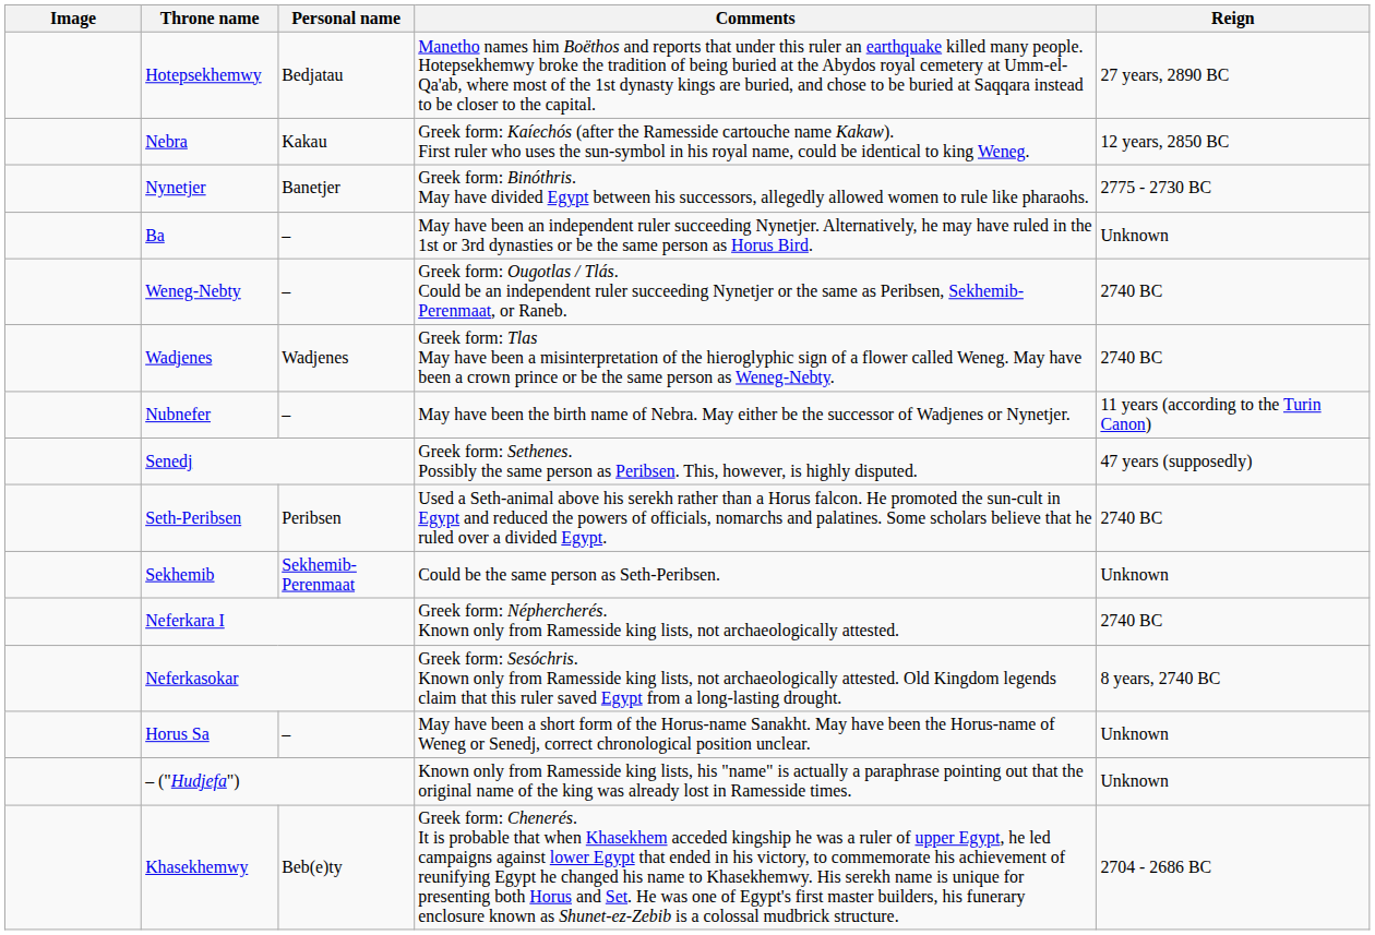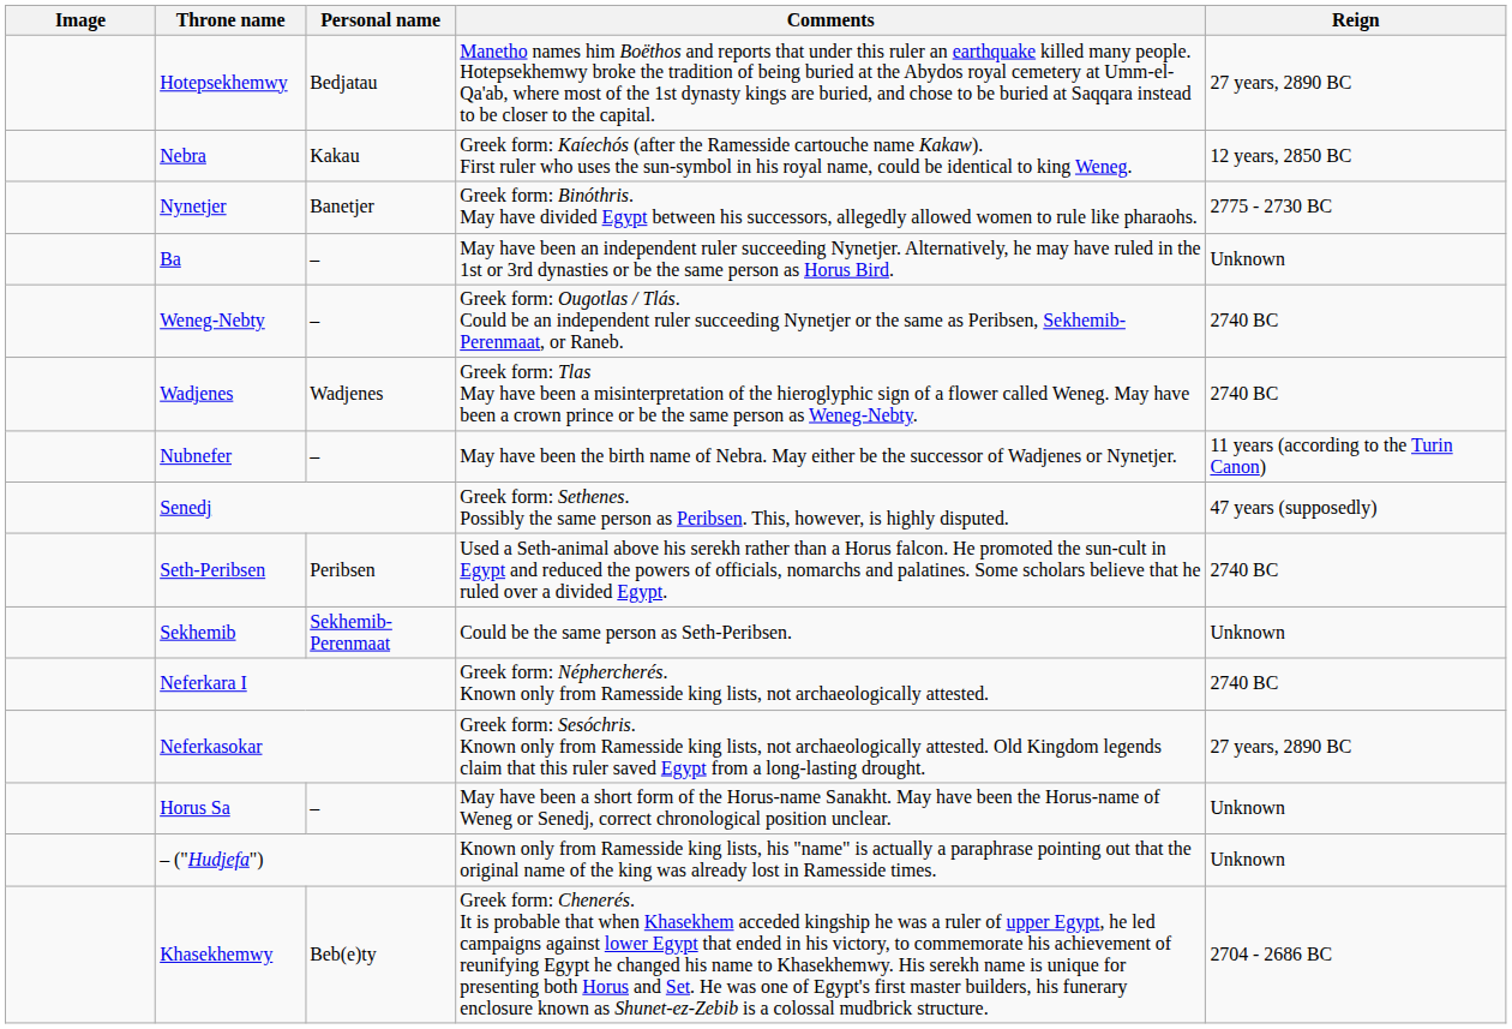Neferkasokar | Reign: 8 years, 2740 BC -> 27 years, 2890 BC
